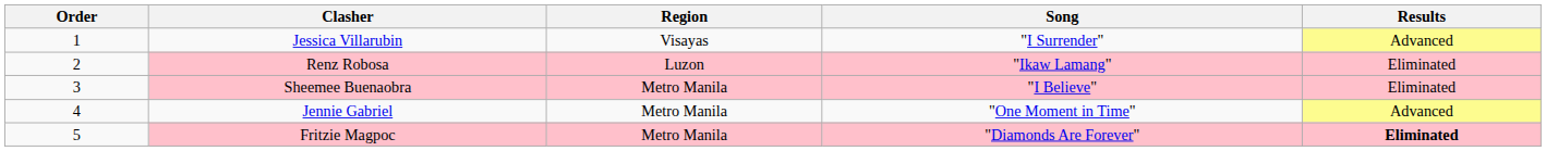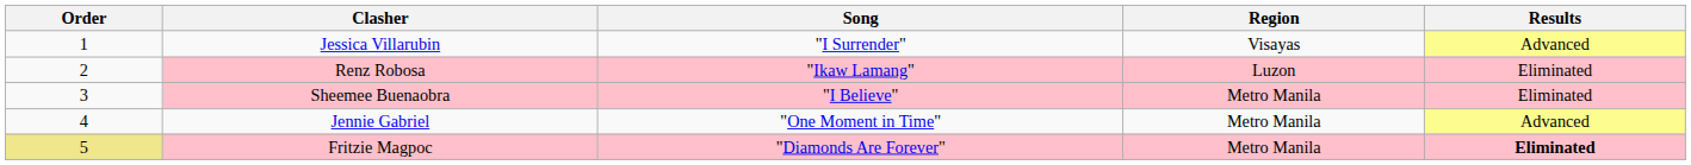columns swapped: Region <-> Song
Fritzie Magpoc | Order: no background -> khaki background
